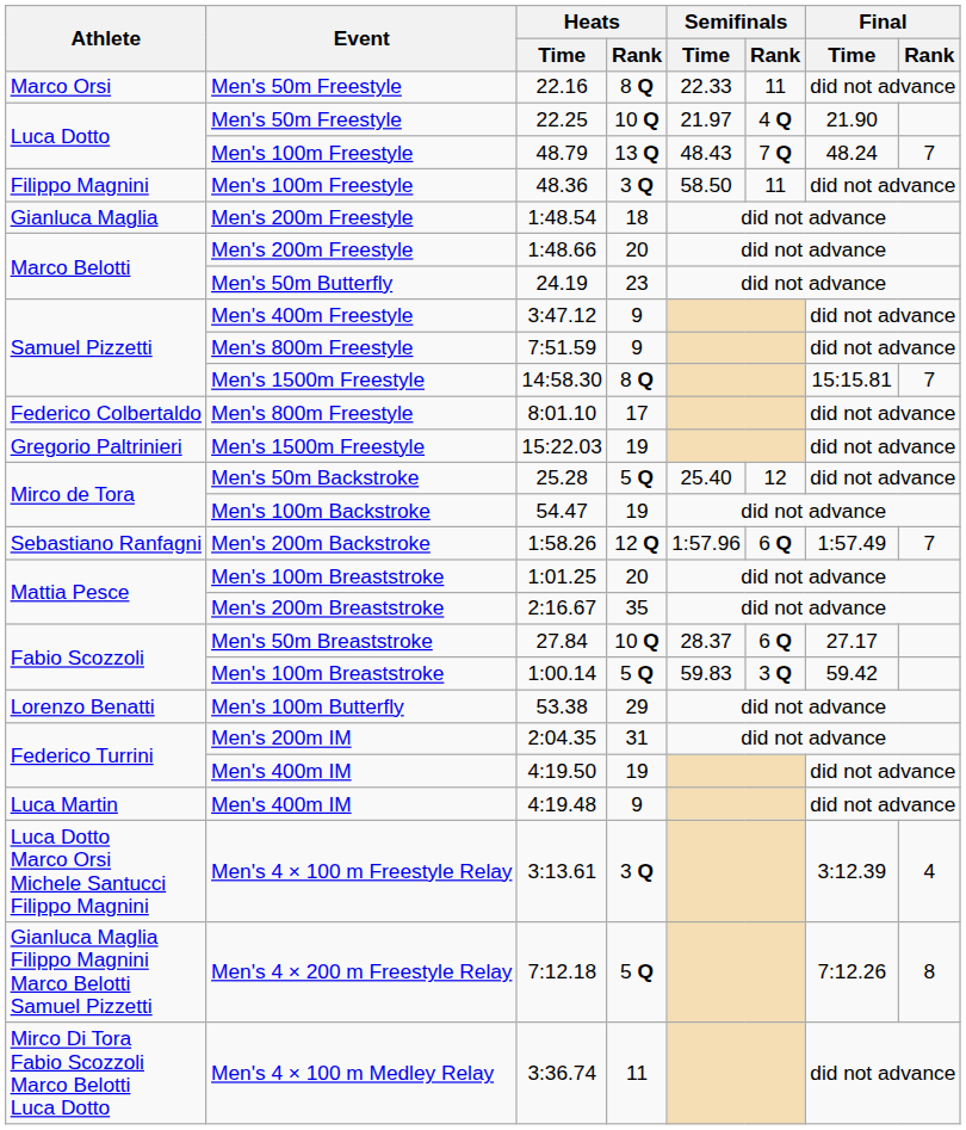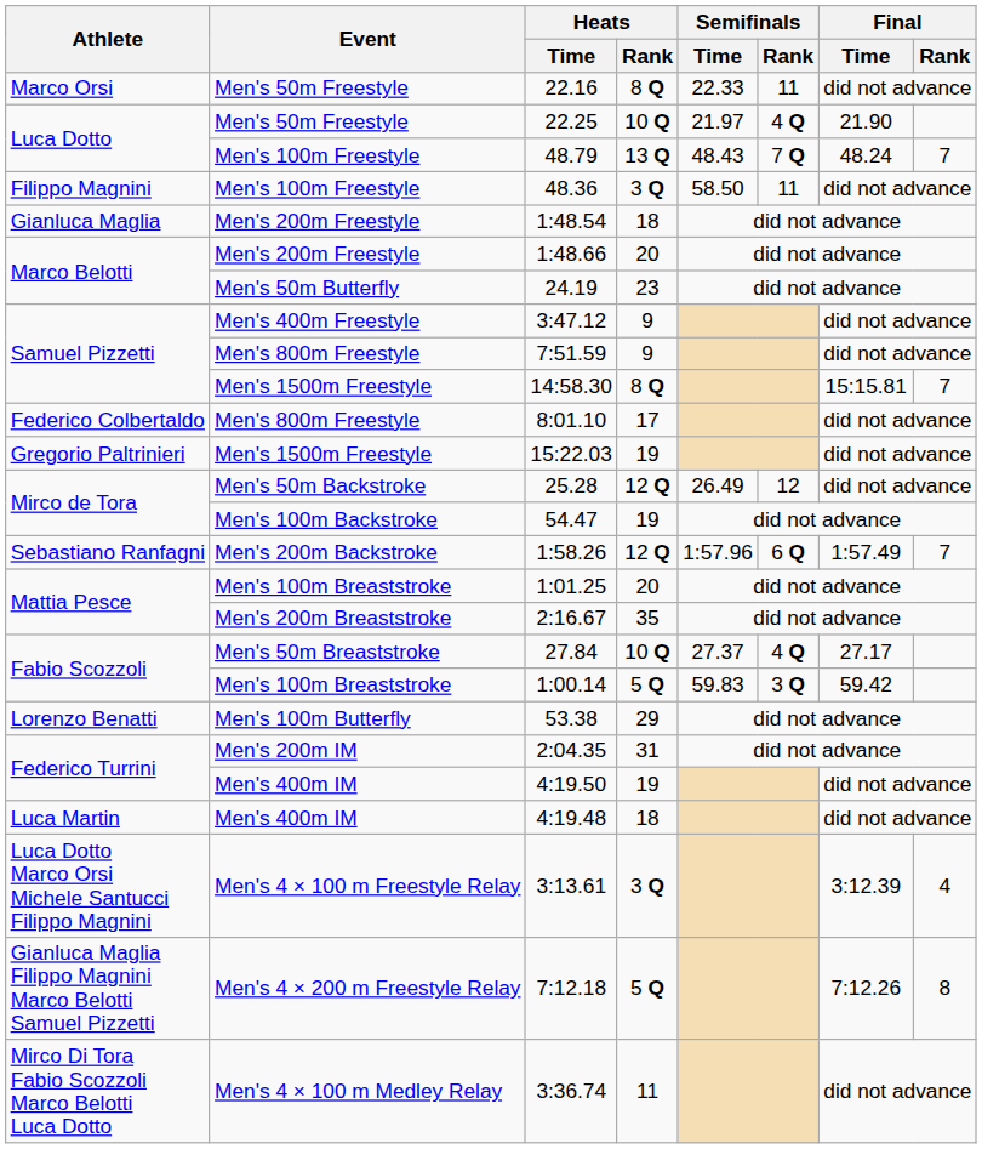25.28 | Heats / Rank: 5 Q -> 12 Q
25.28 | Semifinals / Time: 25.40 -> 26.49
27.84 | Semifinals / Time: 28.37 -> 27.37
27.84 | Semifinals / Rank: 6 Q -> 4 Q
4:19.48 | Heats / Rank: 9 -> 18
